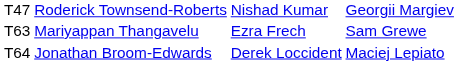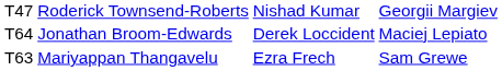rows swapped: Mariyappan Thangavelu <-> Jonathan Broom-Edwards
